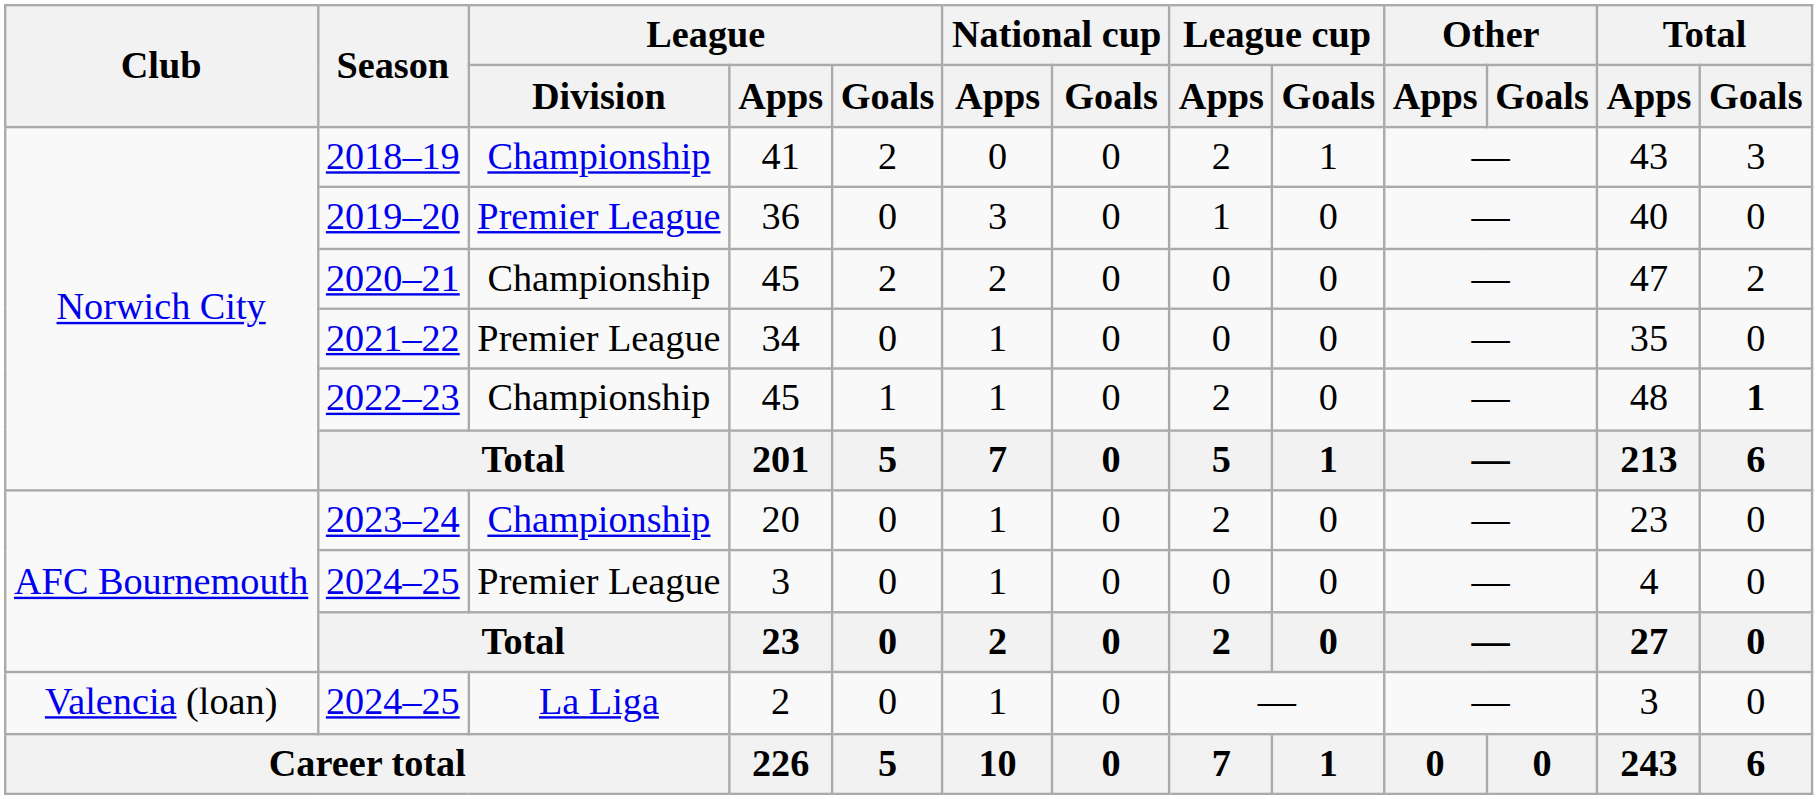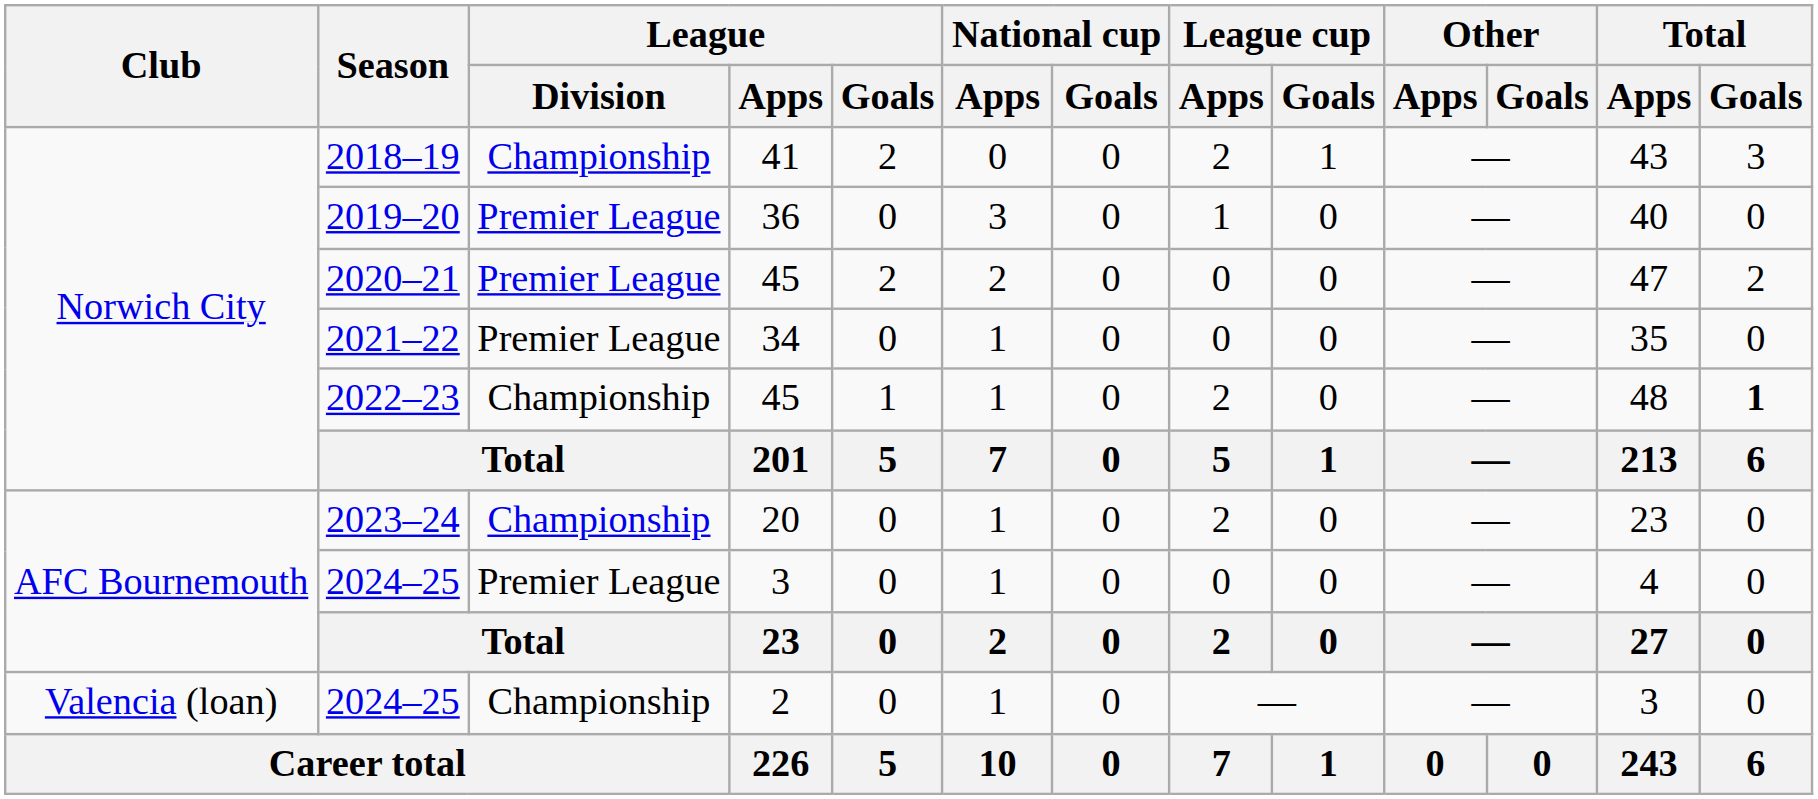2020–21 | League / Division: Championship -> Premier League
2024–25 / 2 | League / Division: La Liga -> Championship
